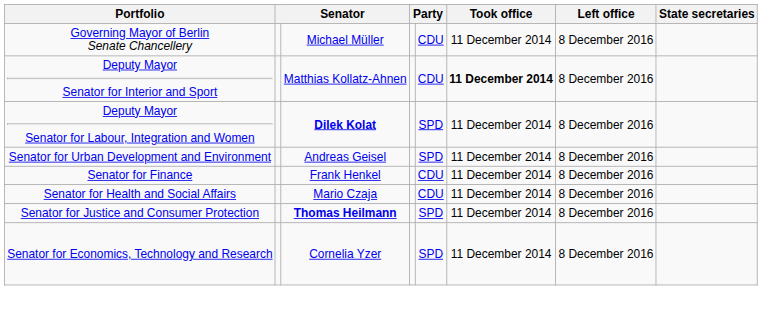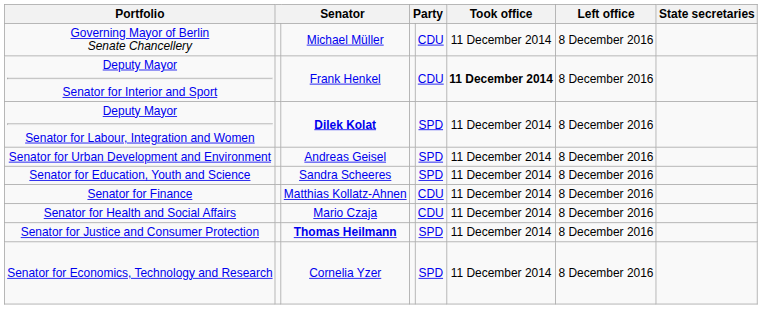Deputy Mayor Senator for Interior and Sport | column 3: Matthias Kollatz-Ahnen -> Frank Henkel
+ row: Senator for Education, Youth and Science | Sandra Scheeres | SPD | 11 December 2014 | 8 December 2016
Senator for Finance | column 3: Frank Henkel -> Matthias Kollatz-Ahnen
